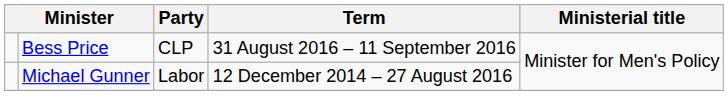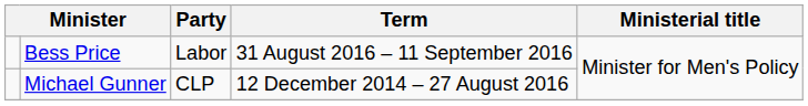Bess Price | Party: CLP -> Labor
Michael Gunner | Party: Labor -> CLP
